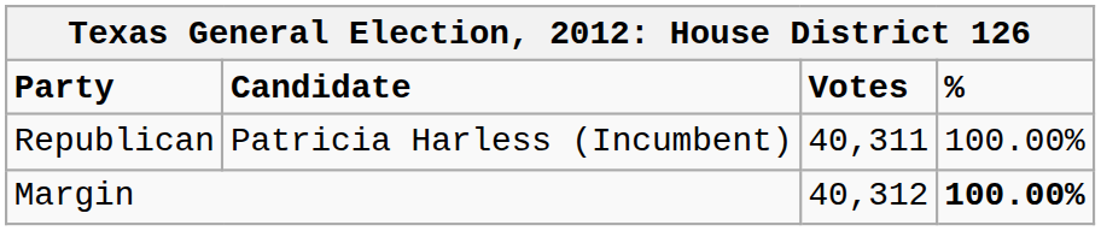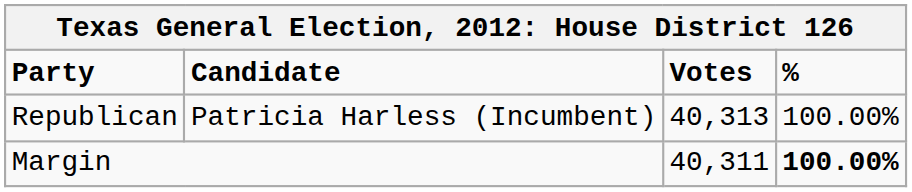Republican | Votes: 40,311 -> 40,313
Margin | Votes: 40,312 -> 40,311
